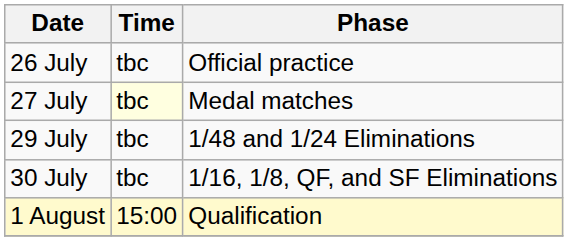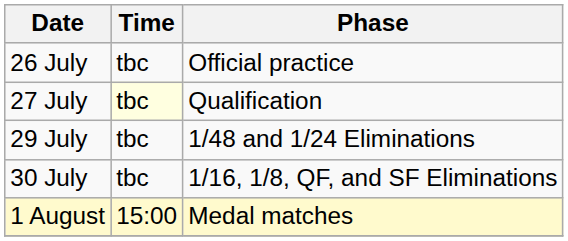27 July | Phase: Medal matches -> Qualification
1 August | Phase: Qualification -> Medal matches
